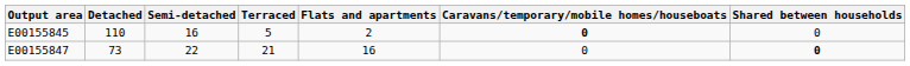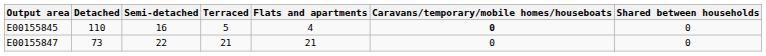E00155845 | Flats and apartments: 2 -> 4
E00155847 | Flats and apartments: 16 -> 21
E00155847 | Shared between households: bold -> normal
